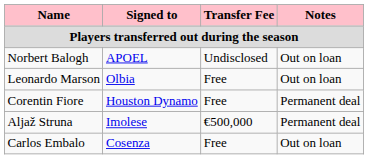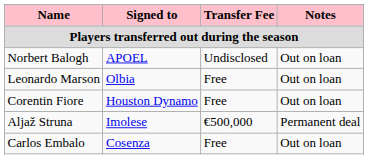Corentin Fiore | Notes: Permanent deal -> Out on loan
